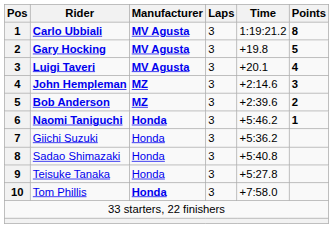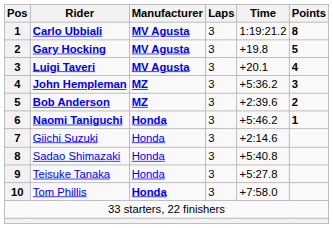John Hempleman | Time: +2:14.6 -> +5:36.2
Giichi Suzuki | Time: +5:36.2 -> +2:14.6
